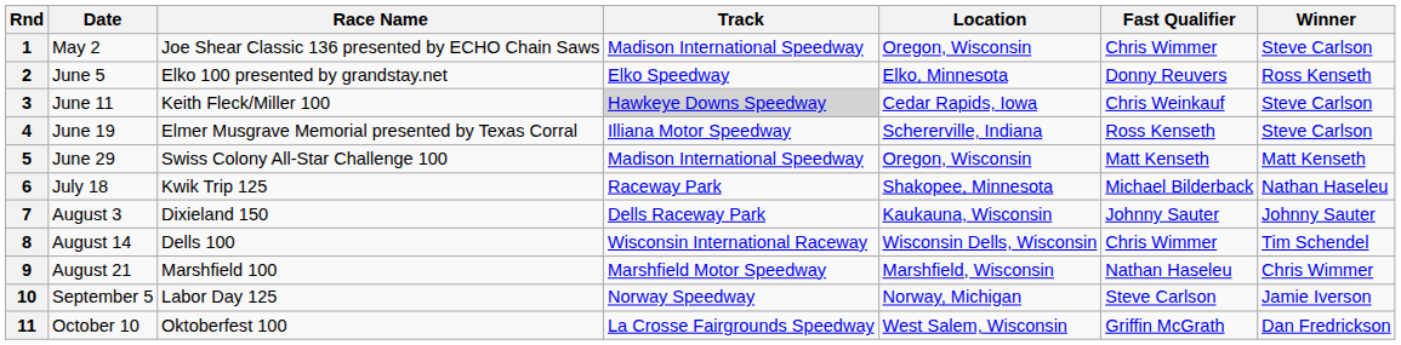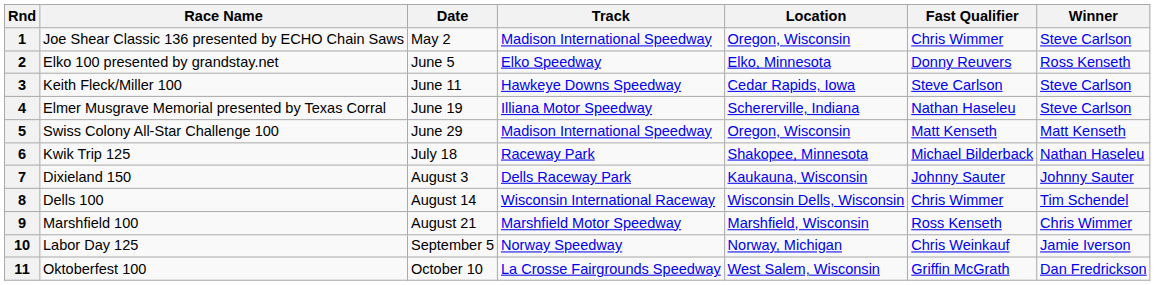columns swapped: Date <-> Race Name
3 | Track: lightgrey background -> no background
3 | Fast Qualifier: Chris Weinkauf -> Steve Carlson
4 | Fast Qualifier: Ross Kenseth -> Nathan Haseleu
9 | Fast Qualifier: Nathan Haseleu -> Ross Kenseth
10 | Fast Qualifier: Steve Carlson -> Chris Weinkauf
